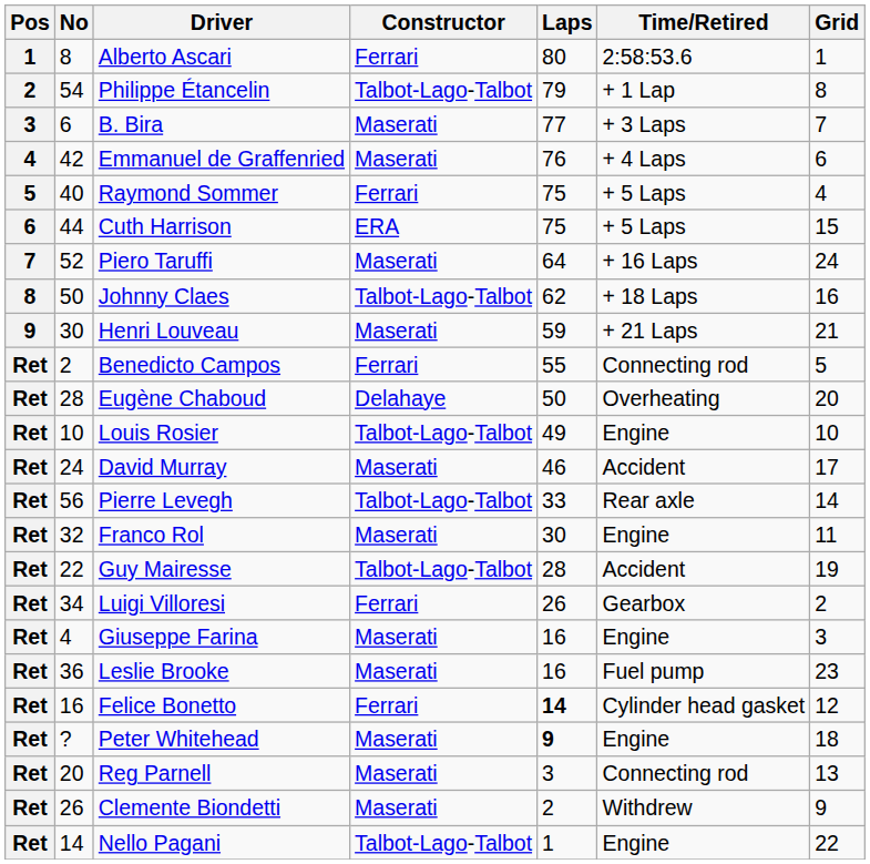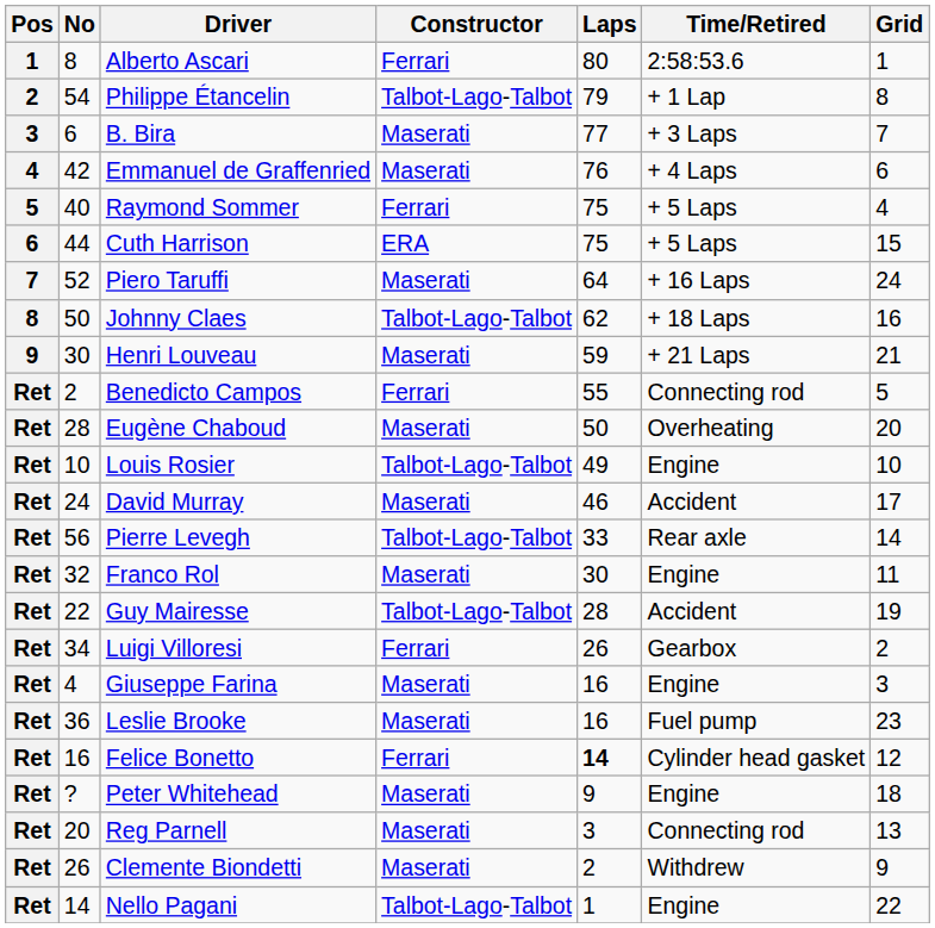Eugène Chaboud | Constructor: Delahaye -> Maserati
Peter Whitehead | Laps: bold -> normal
